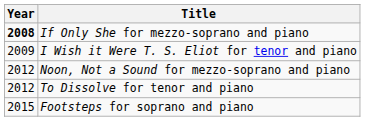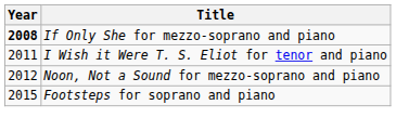I Wish it Were T. S. Eliot for tenor and piano | Year: 2009 -> 2011
- row: 2012 | To Dissolve for tenor and piano
